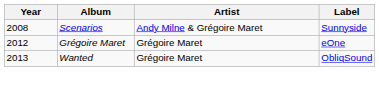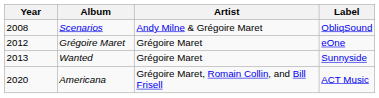Scenarios | Label: Sunnyside -> ObliqSound
Wanted | Label: ObliqSound -> Sunnyside
+ row: 2020 | Americana | Grégoire Maret, Romain Collin, and Bill Frisell | ACT Music
